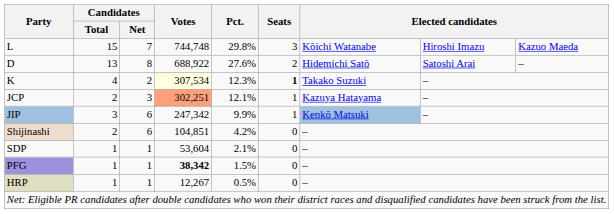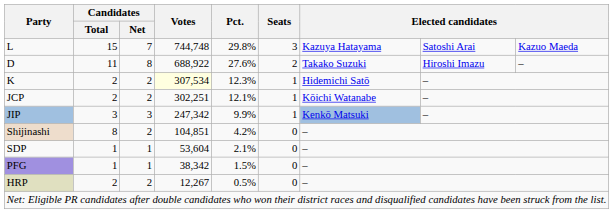L | column 7: Kōichi Watanabe -> Kazuya Hatayama
L | column 8: Hiroshi Imazu -> Satoshi Arai
D | Candidates / Total: 13 -> 11
D | column 7: Hidemichi Satō -> Takako Suzuki
D | column 8: Satoshi Arai -> Hiroshi Imazu
K | Candidates / Total: 4 -> 2
K | Seats: bold -> normal
K | column 7: Takako Suzuki -> Hidemichi Satō
JCP | Candidates / Net: 3 -> 2
JCP | Votes: lightsalmon background -> no background
JCP | column 7: Kazuya Hatayama -> Kōichi Watanabe
JIP | Candidates / Net: 6 -> 3
Shijinashi | Candidates / Total: 2 -> 8
Shijinashi | Candidates / Net: 6 -> 2
PFG | Votes: bold -> normal
HRP | Candidates / Total: 1 -> 2
HRP | Candidates / Net: 1 -> 2
